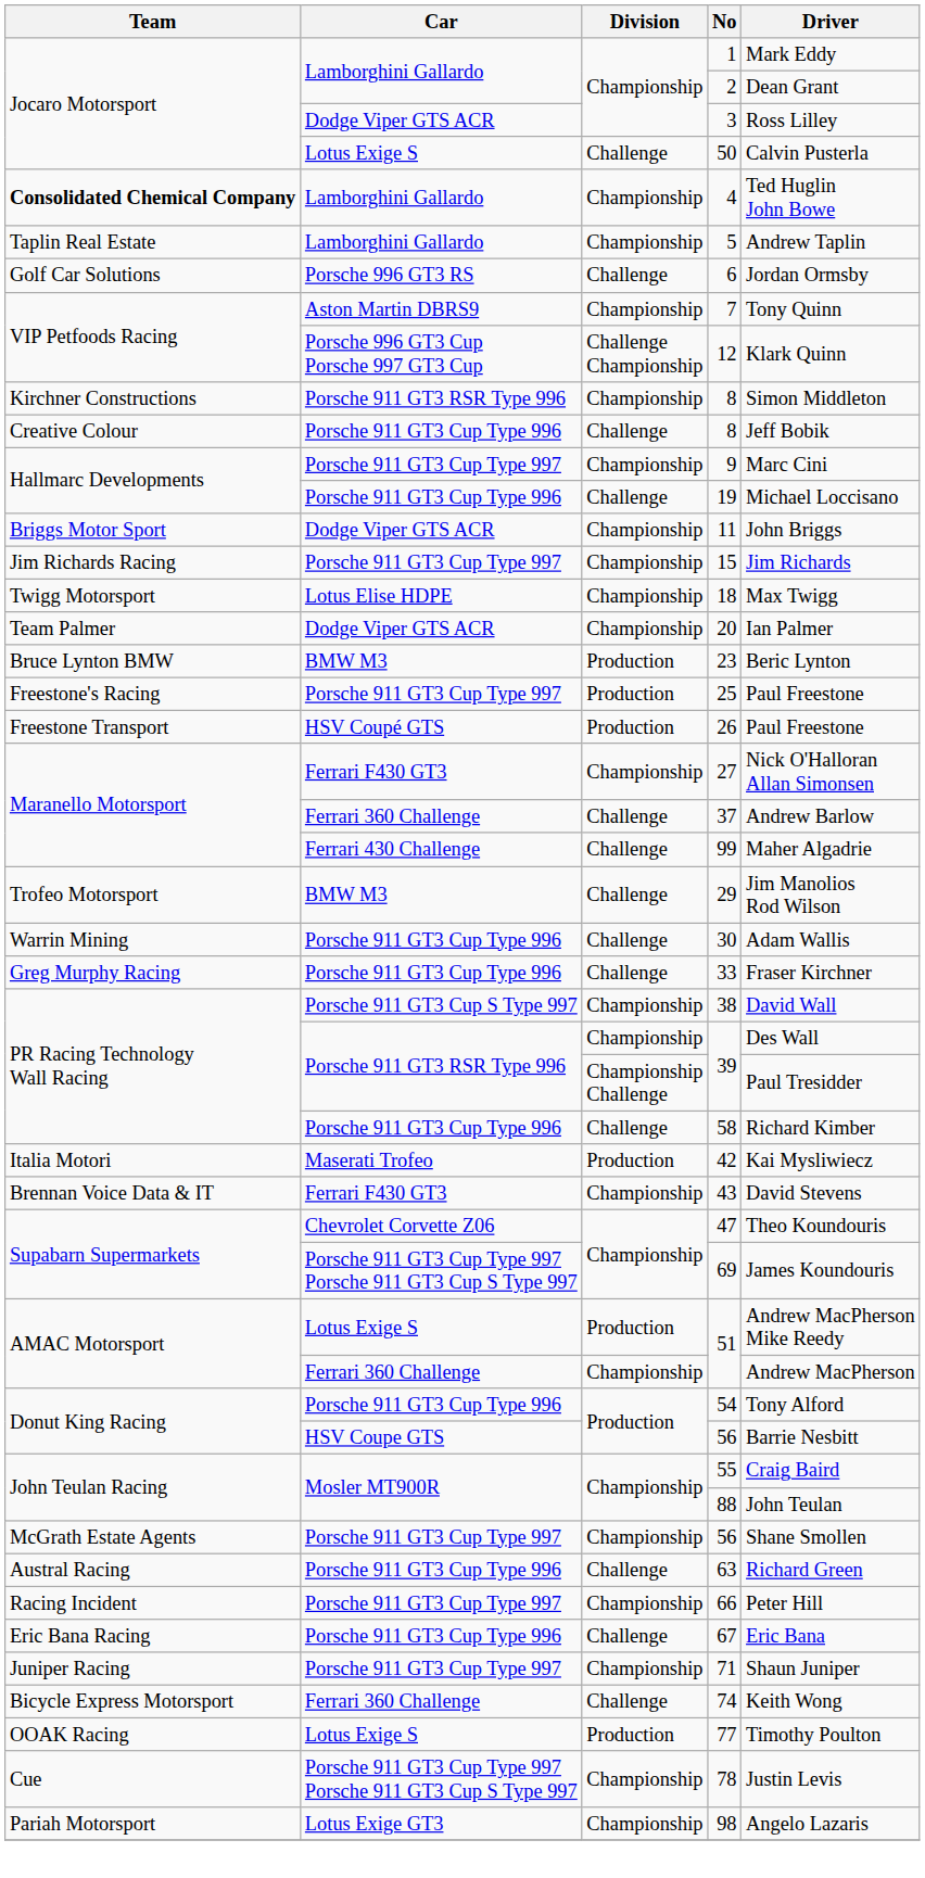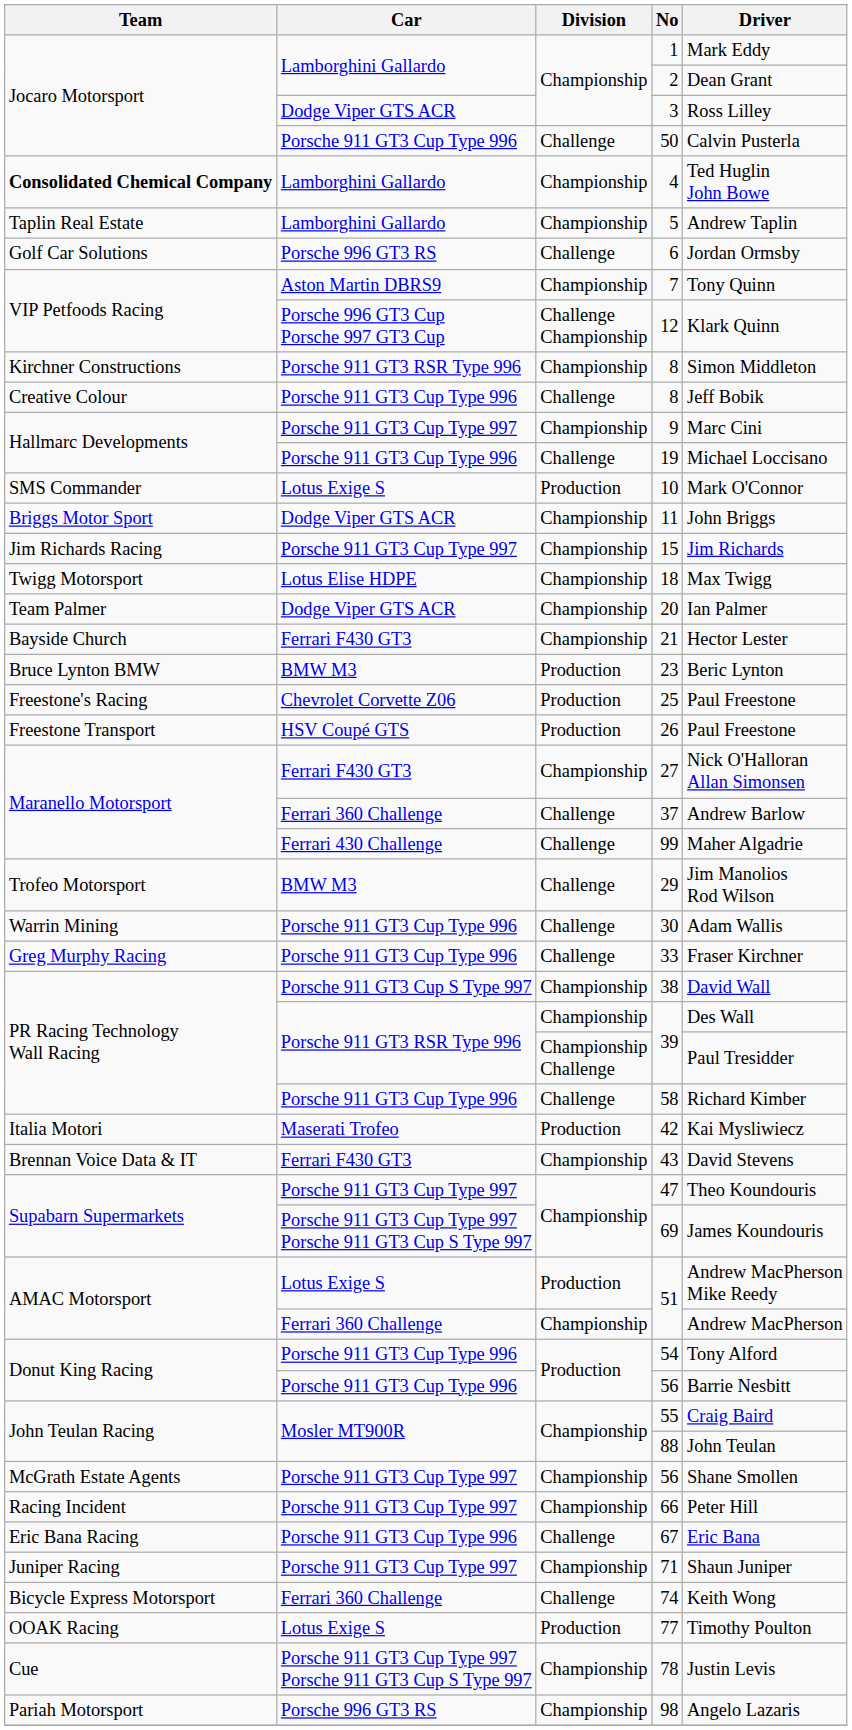50 | Car: Lotus Exige S -> Porsche 911 GT3 Cup Type 996
+ row: SMS Commander | Lotus Exige S | Production | 10 | Mark O'Connor
+ row: Bayside Church | Ferrari F430 GT3 | Championship | 21 | Hector Lester
25 | Car: Porsche 911 GT3 Cup Type 997 -> Chevrolet Corvette Z06
47 | Car: Chevrolet Corvette Z06 -> Porsche 911 GT3 Cup Type 997
Production / 56 | Car: HSV Coupe GTS -> Porsche 911 GT3 Cup Type 996
- row: Austral Racing | Porsche 911 GT3 Cup Type 996 | Challenge | 63 | Richard Green
98 | Car: Lotus Exige GT3 -> Porsche 996 GT3 RS
